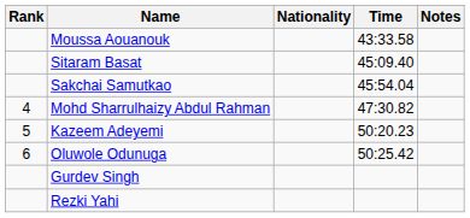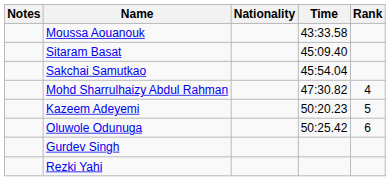columns swapped: Rank <-> Notes
